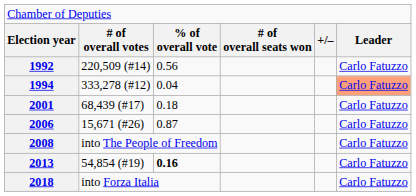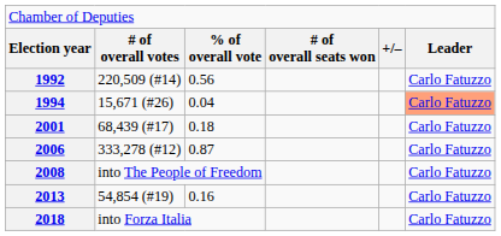1994 | column 2: 333,278 (#12) -> 15,671 (#26)
2006 | column 2: 15,671 (#26) -> 333,278 (#12)
2013 | column 3: bold -> normal
